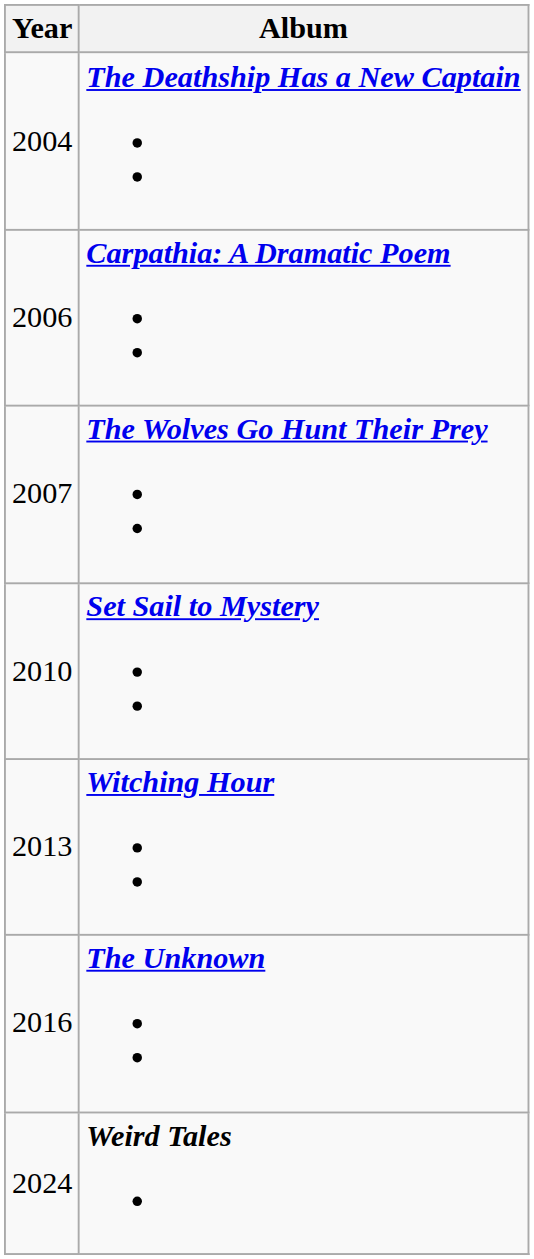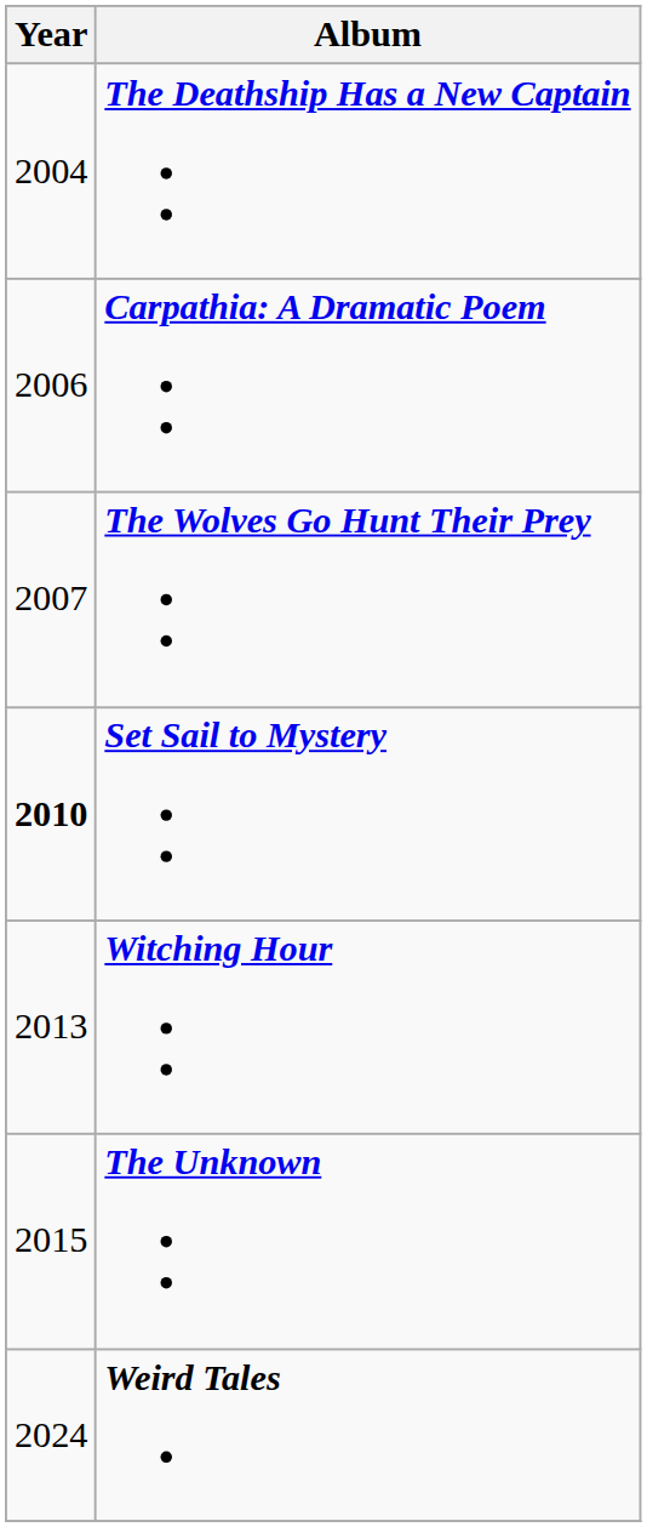Set Sail to Mystery | Year: normal -> bold
The Unknown | Year: 2016 -> 2015
